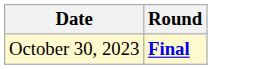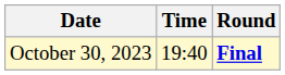+ column: Time | 19:40
